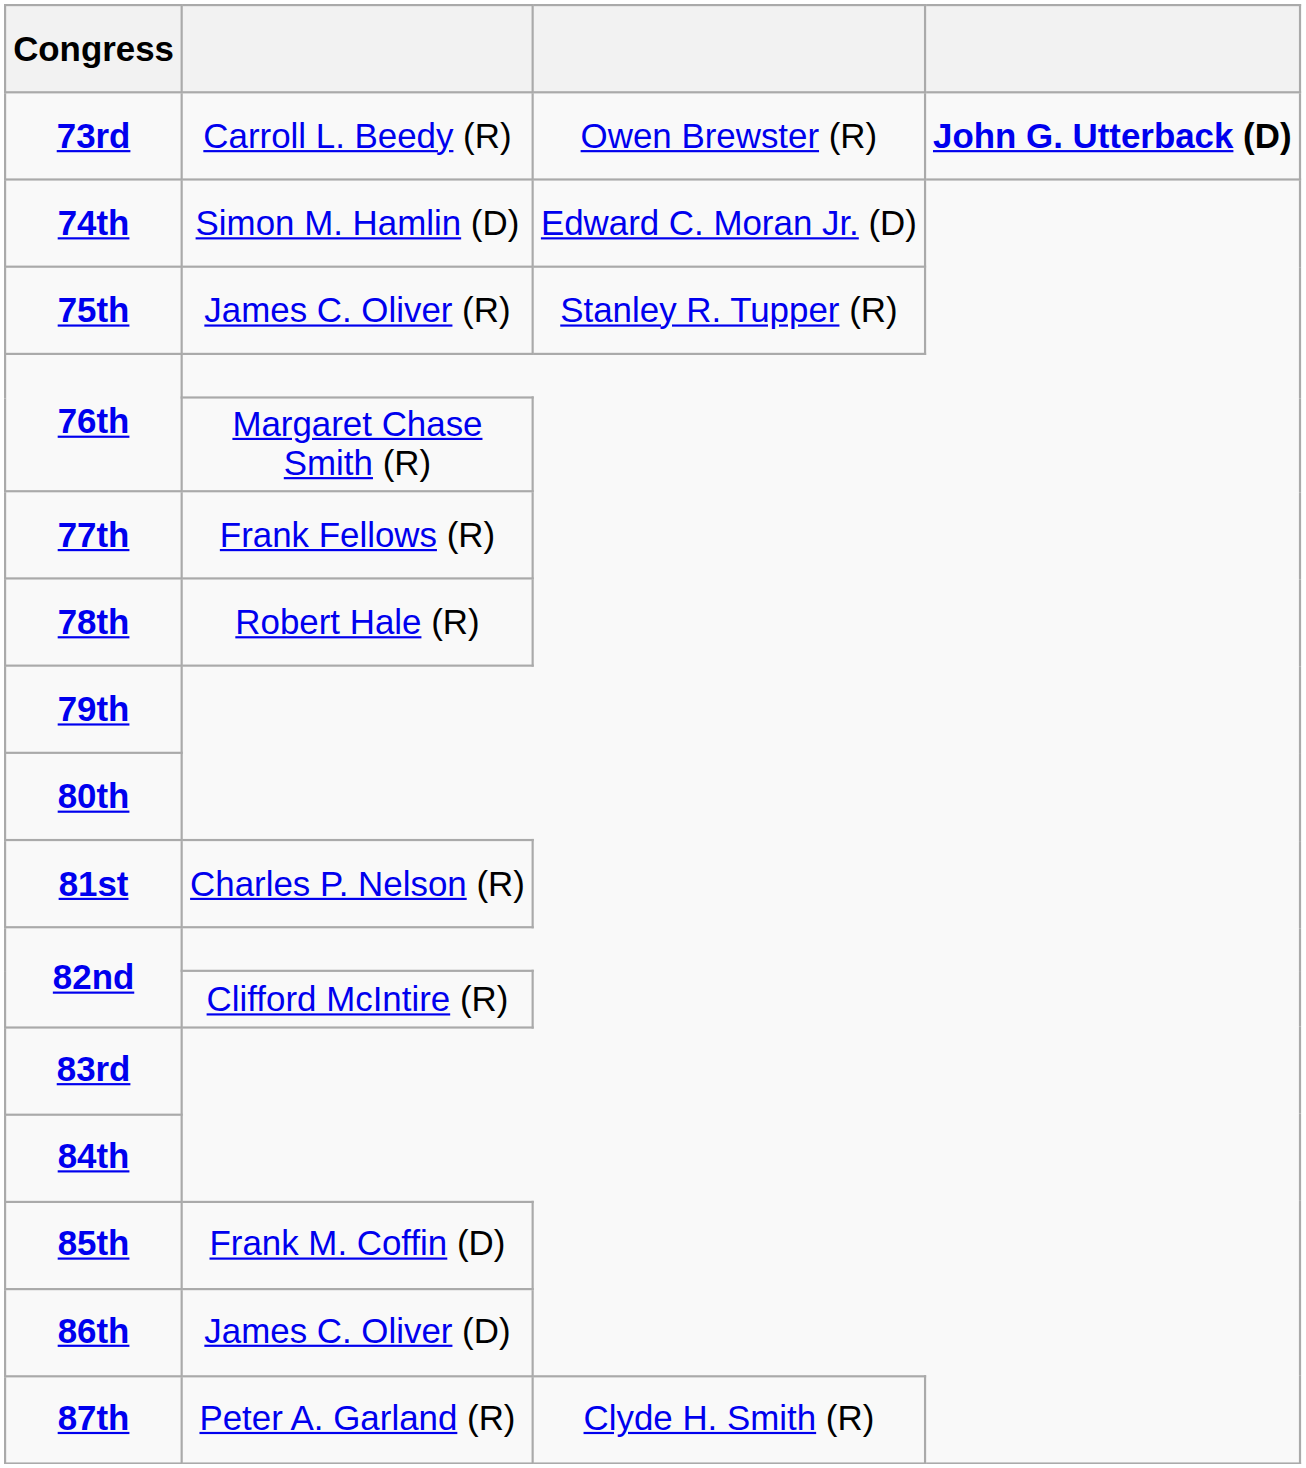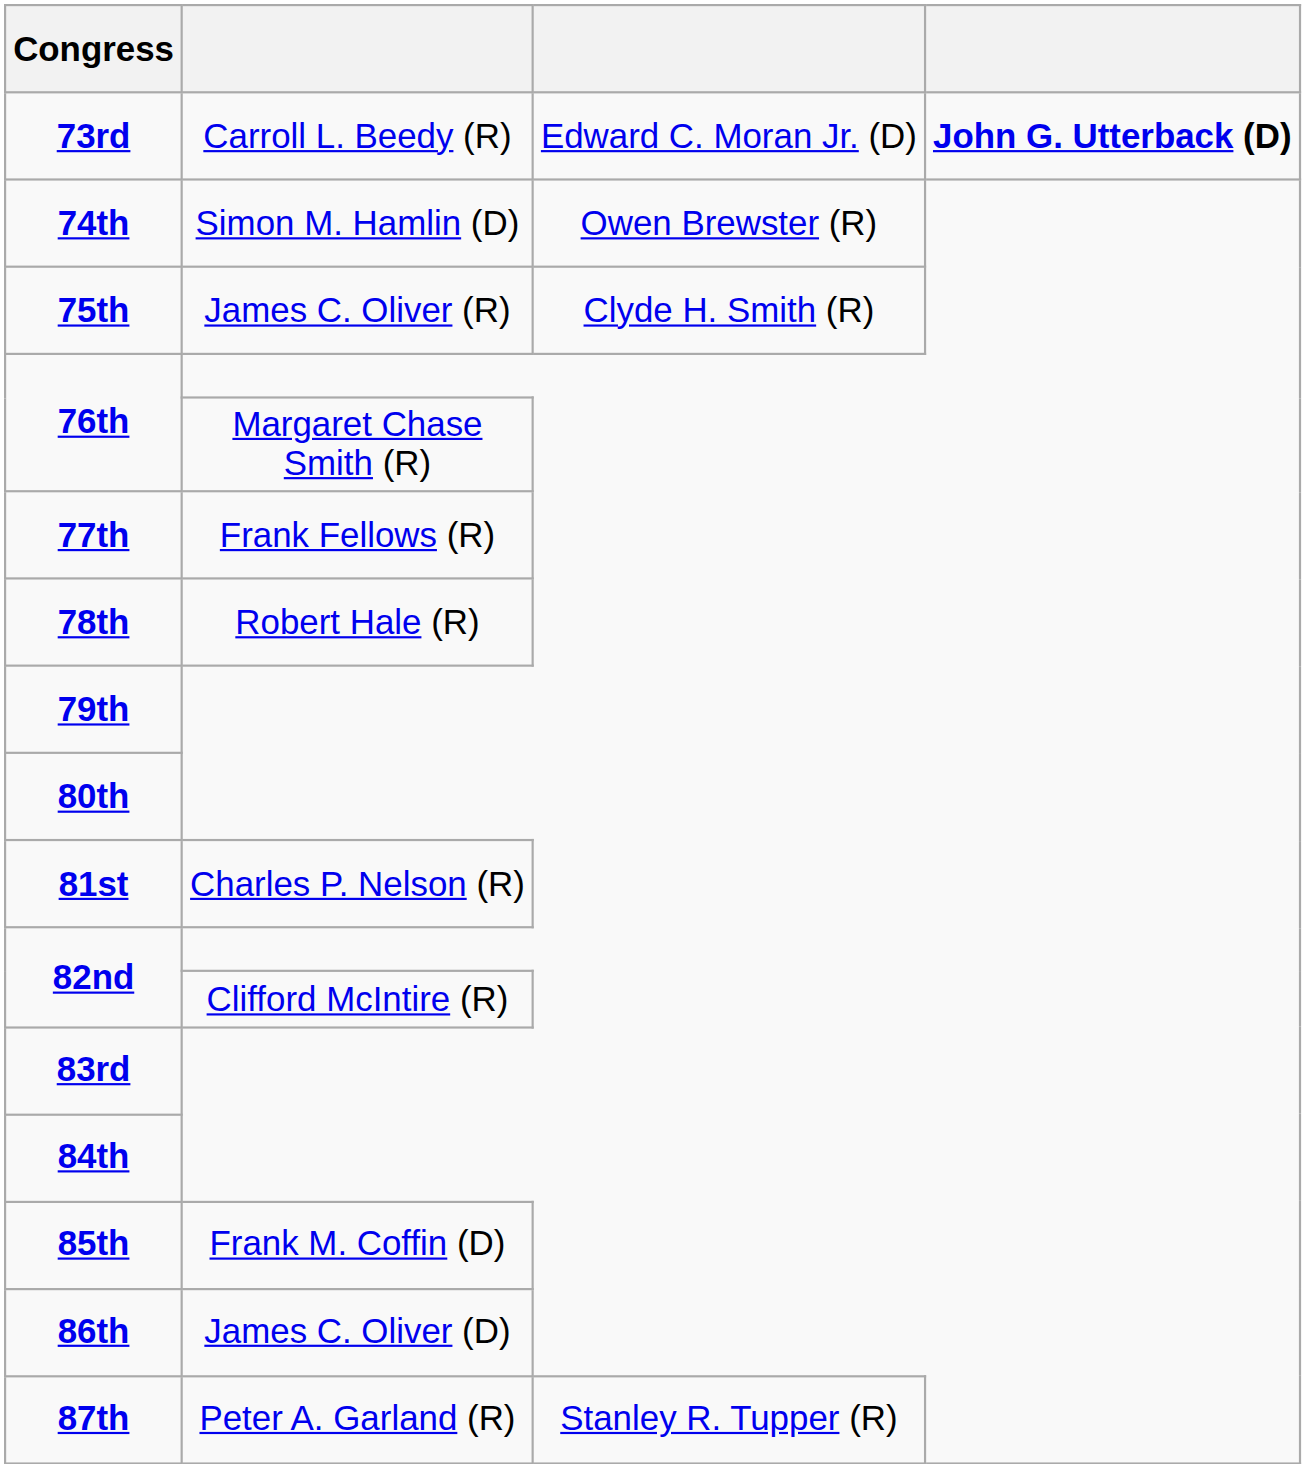73rd | column 3: Owen Brewster (R) -> Edward C. Moran Jr. (D)
74th | column 3: Edward C. Moran Jr. (D) -> Owen Brewster (R)
75th | column 3: Stanley R. Tupper (R) -> Clyde H. Smith (R)
87th | column 3: Clyde H. Smith (R) -> Stanley R. Tupper (R)
